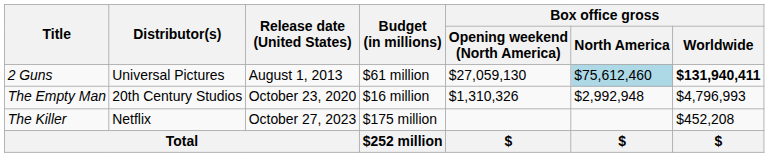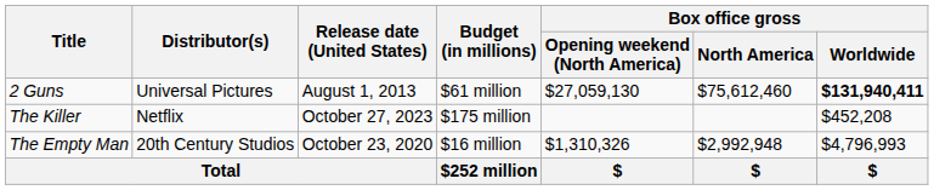2 Guns | Box office gross / North America: lightblue background -> no background
rows swapped: The Empty Man <-> The Killer
